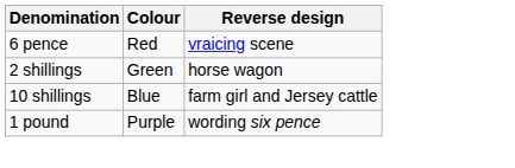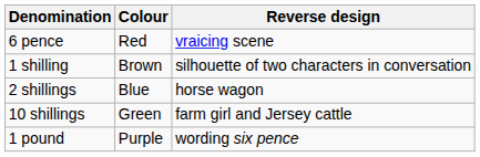+ row: 1 shilling | Brown | silhouette of two characters in conversation
2 shillings | Colour: Green -> Blue
10 shillings | Colour: Blue -> Green
